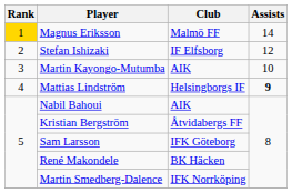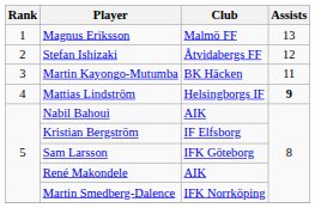Magnus Eriksson | Rank: gold background -> no background
Magnus Eriksson | Assists: 14 -> 13
Stefan Ishizaki | Club: IF Elfsborg -> Åtvidabergs FF
Martin Kayongo-Mutumba | Club: AIK -> BK Häcken
Martin Kayongo-Mutumba | Assists: 10 -> 11
Kristian Bergström | Club: Åtvidabergs FF -> IF Elfsborg
René Makondele | Club: BK Häcken -> AIK
